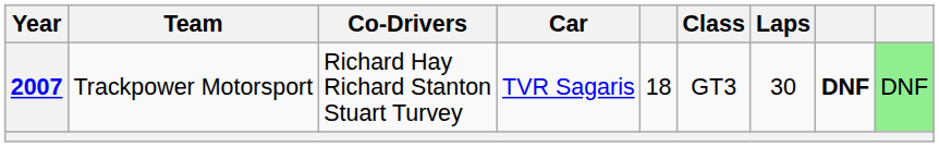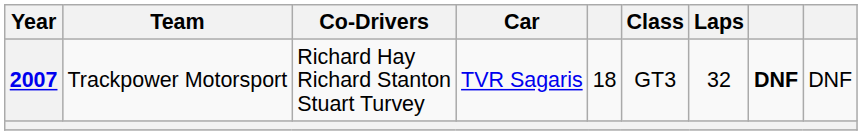2007 | Laps: 30 -> 32
2007 | column 9: lightgreen background -> no background
